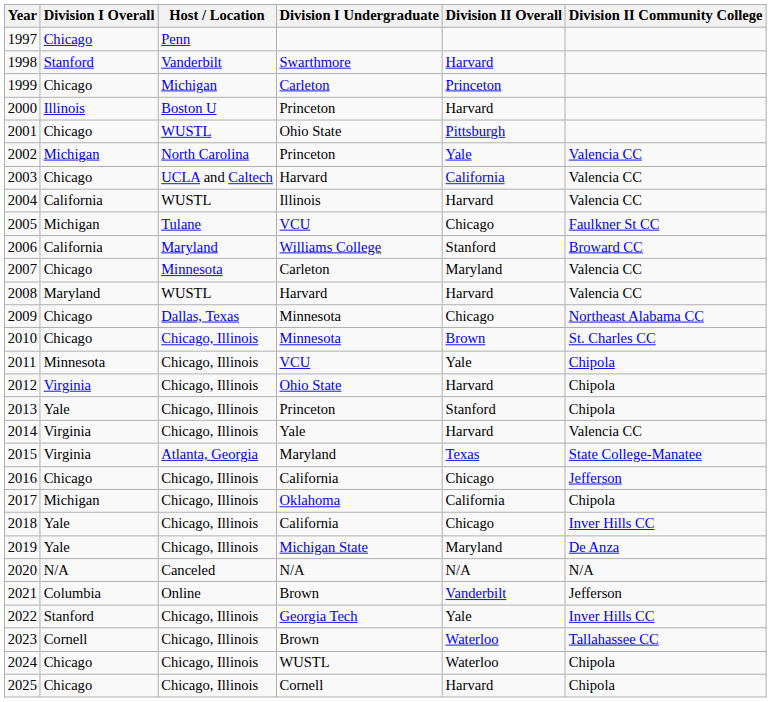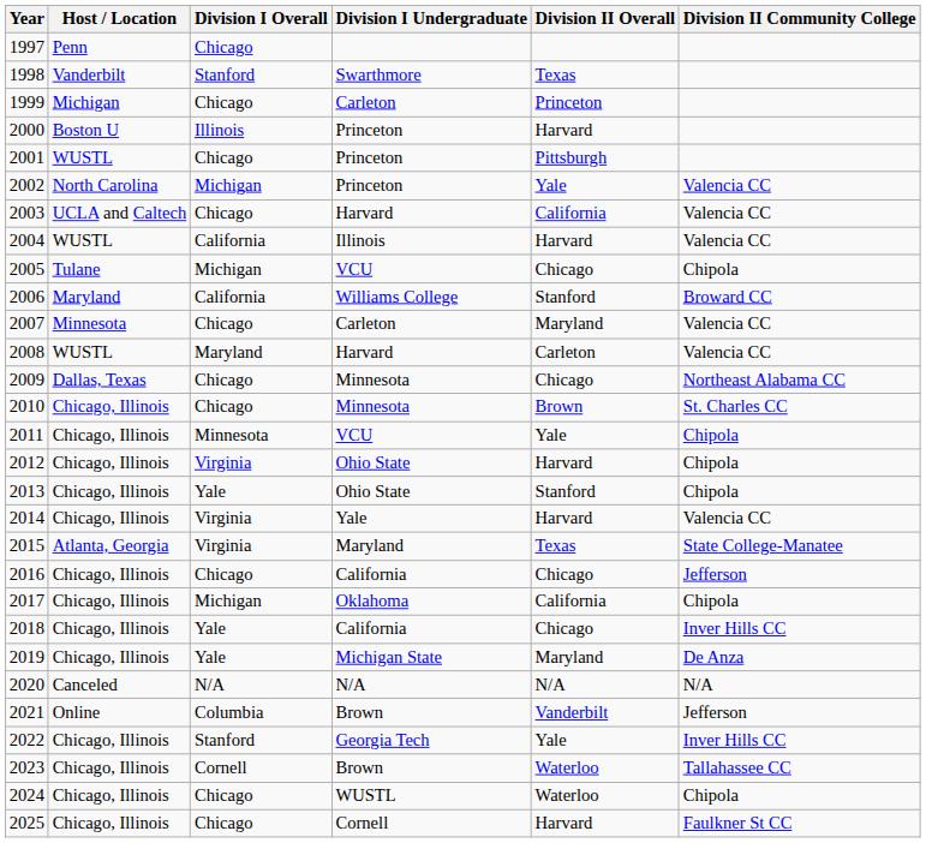columns swapped: Host / Location <-> Division I Overall
1998 | Division II Overall: Harvard -> Texas
2001 | Division I Undergraduate: Ohio State -> Princeton
2005 | Division II Community College: Faulkner St CC -> Chipola
2008 | Division II Overall: Harvard -> Carleton
2013 | Division I Undergraduate: Princeton -> Ohio State
2025 | Division II Community College: Chipola -> Faulkner St CC
